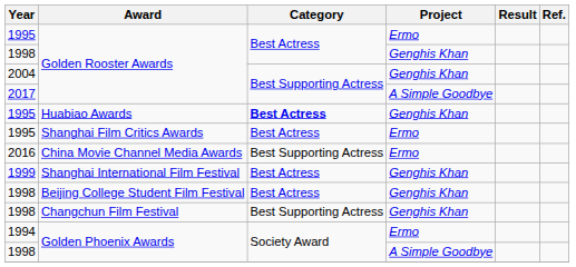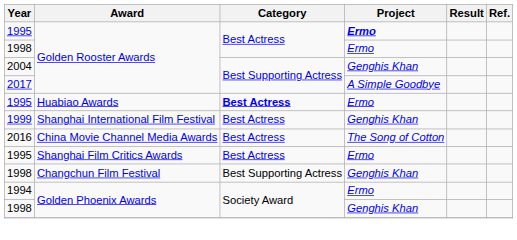1995 / Golden Rooster Awards | Project: normal -> bold
1998 / Golden Rooster Awards | Project: Genghis Khan -> Ermo
Huabiao Awards | Project: Genghis Khan -> Ermo
rows swapped: Shanghai International Film Festival <-> Shanghai Film Critics Awards
China Movie Channel Media Awards | Category: Best Supporting Actress -> Best Actress
China Movie Channel Media Awards | Project: Ermo -> The Song of Cotton
- row: 1998 | Beijing College Student Film Festival | Best Actress | Genghis Khan
1998 / Golden Phoenix Awards | Project: A Simple Goodbye -> Genghis Khan
